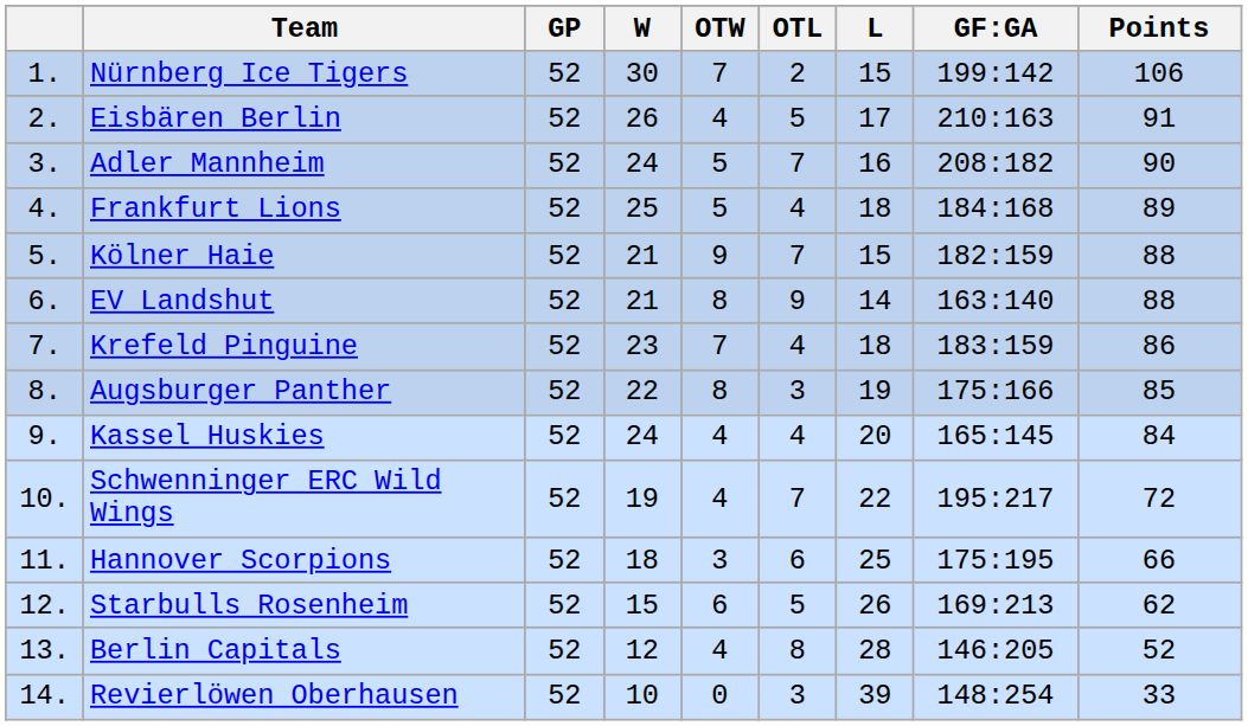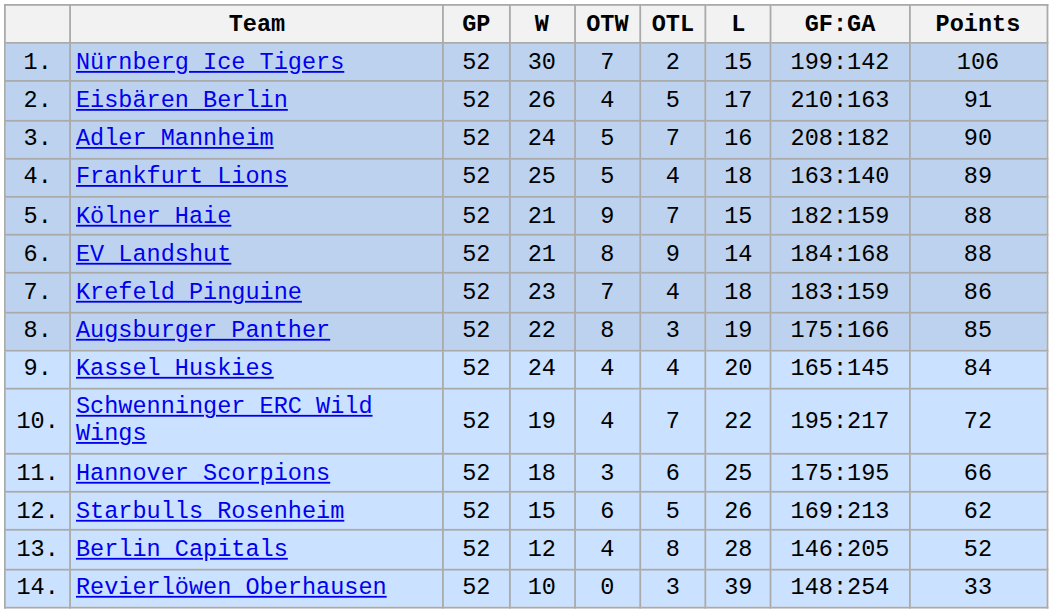Frankfurt Lions | GF:GA: 184:168 -> 163:140
EV Landshut | GF:GA: 163:140 -> 184:168
